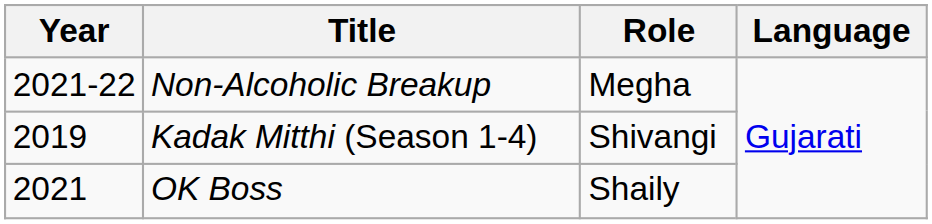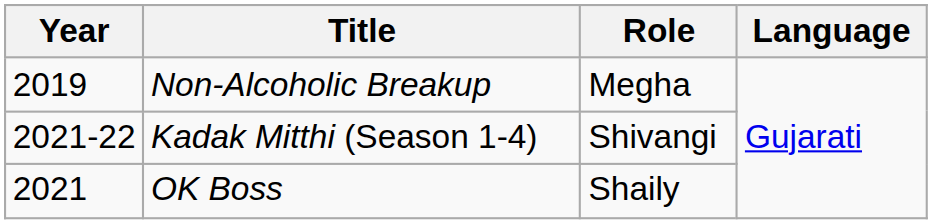Non-Alcoholic Breakup | Year: 2021-22 -> 2019
Kadak Mitthi (Season 1-4) | Year: 2019 -> 2021-22
